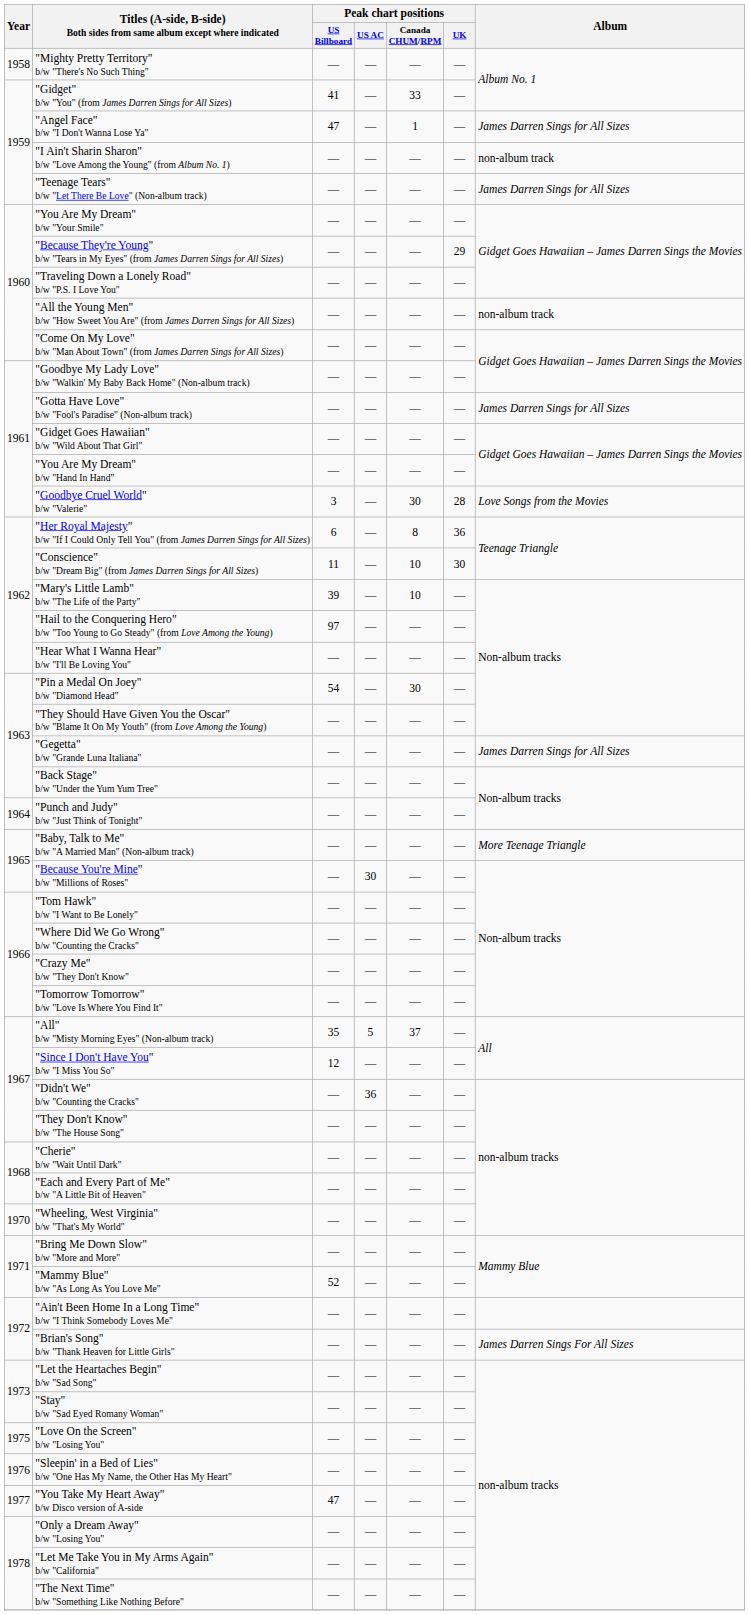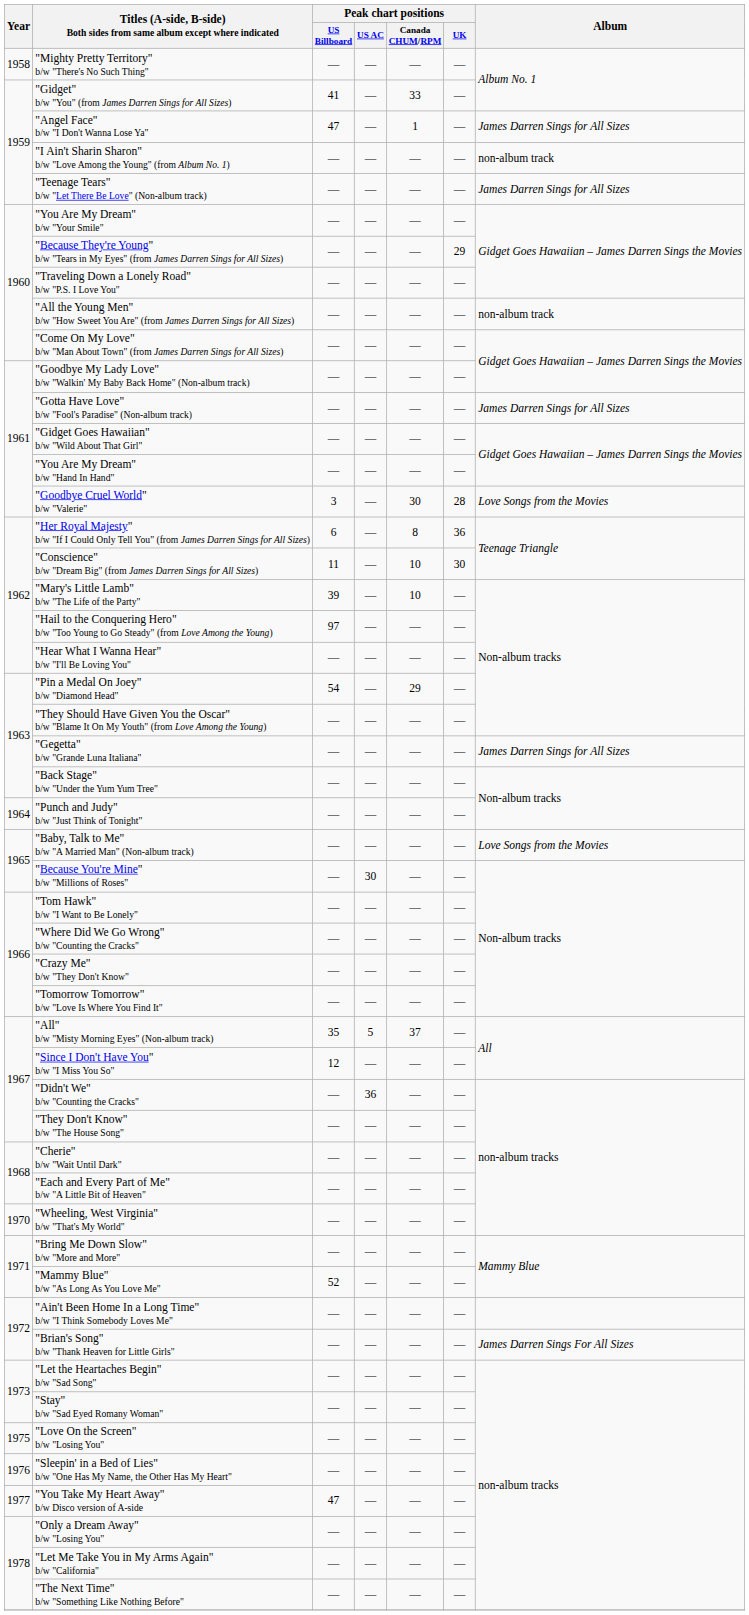"Pin a Medal On Joey" b/w "Diamond Head" | Peak chart positions / Canada CHUM/RPM: 30 -> 29
"Baby, Talk to Me" b/w "A Married Man" (Non-album track) | Album: More Teenage Triangle -> Love Songs from the Movies
